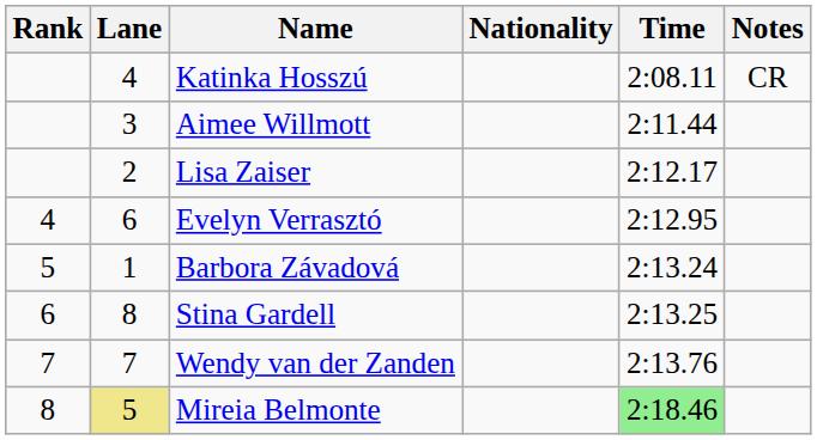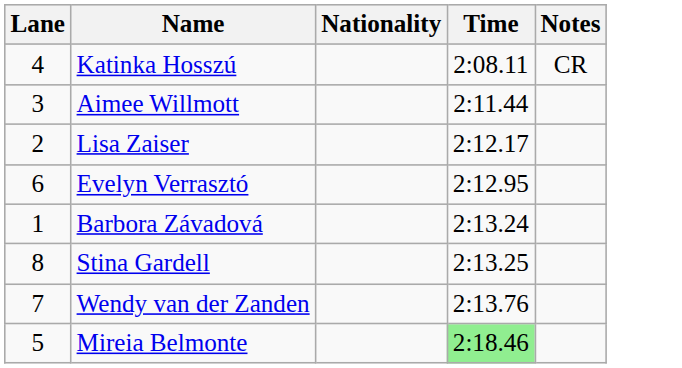- column: Rank | 4 | 5 | 6 | 7 | 8
Mireia Belmonte | Lane: khaki background -> no background
